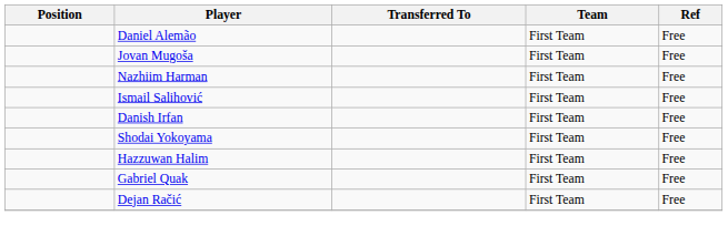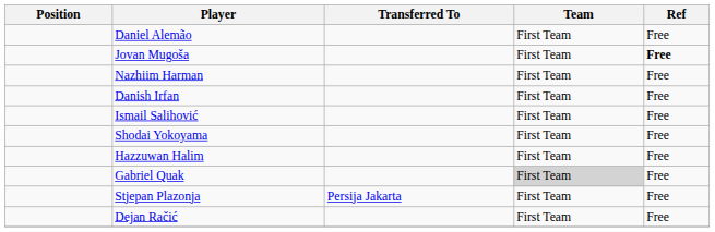Jovan Mugoša | Ref: normal -> bold
rows swapped: Danish Irfan <-> Ismail Salihović
Gabriel Quak | Team: no background -> lightgrey background
+ row: Stjepan Plazonja | Persija Jakarta | First Team | Free
